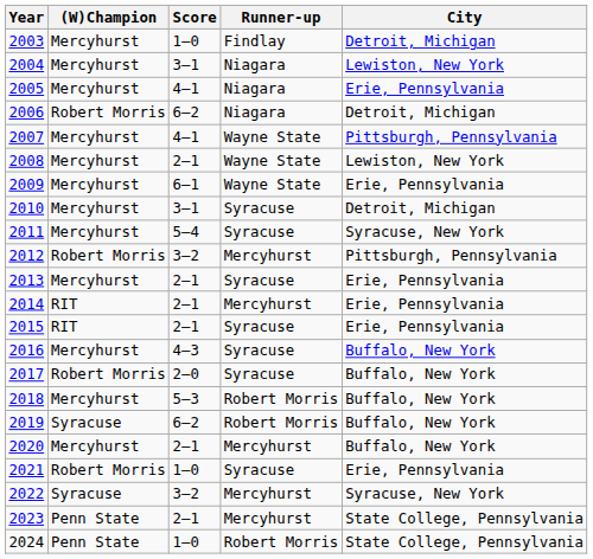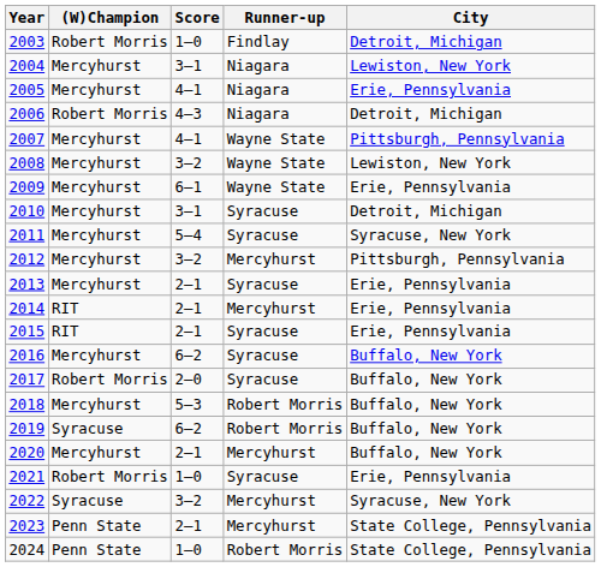2003 | (W)Champion: Mercyhurst -> Robert Morris
2006 | Score: 6–2 -> 4–3
2008 | Score: 2–1 -> 3–2
2012 | (W)Champion: Robert Morris -> Mercyhurst
2016 | Score: 4–3 -> 6–2
